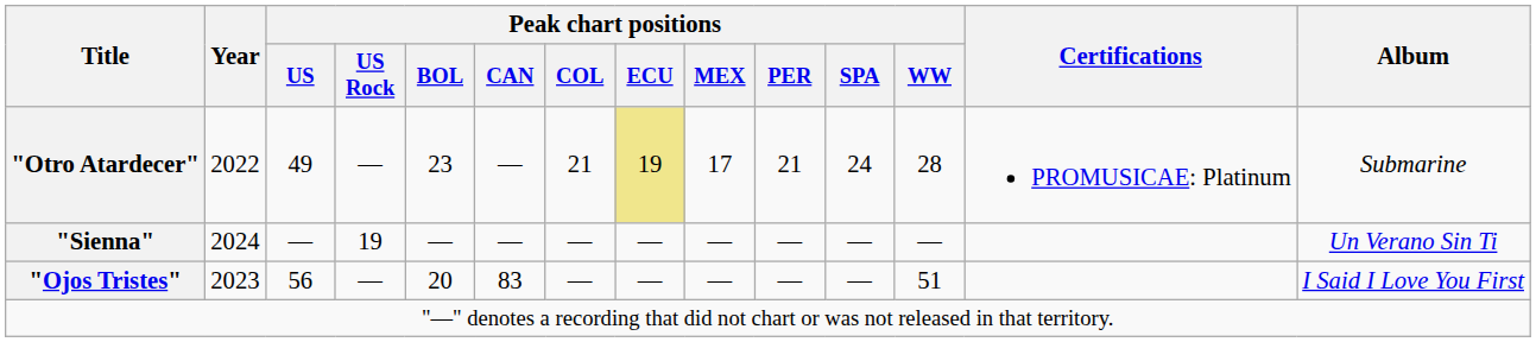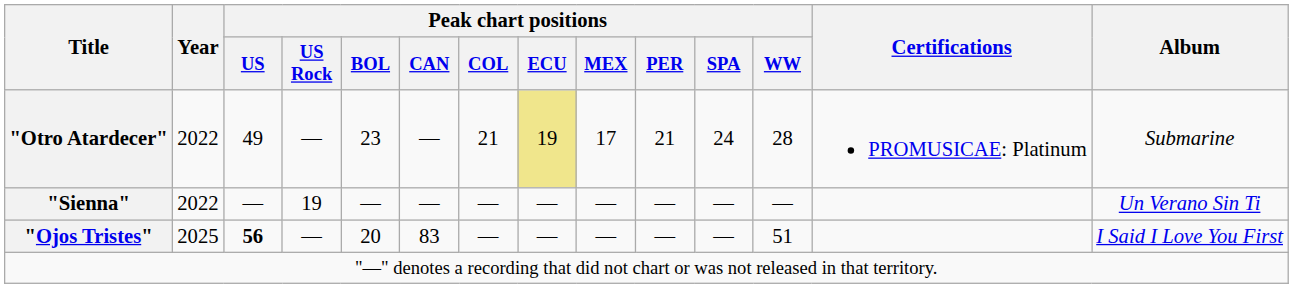"Sienna" | Year: 2024 -> 2022
"Ojos Tristes" | Year: 2023 -> 2025
"Ojos Tristes" | Peak chart positions / US: normal -> bold
